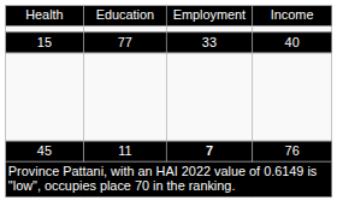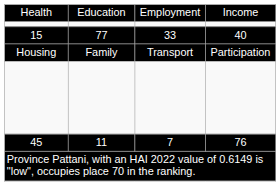+ row: Housing | Family | Transport | Participation
45 | column 3: bold -> normal
